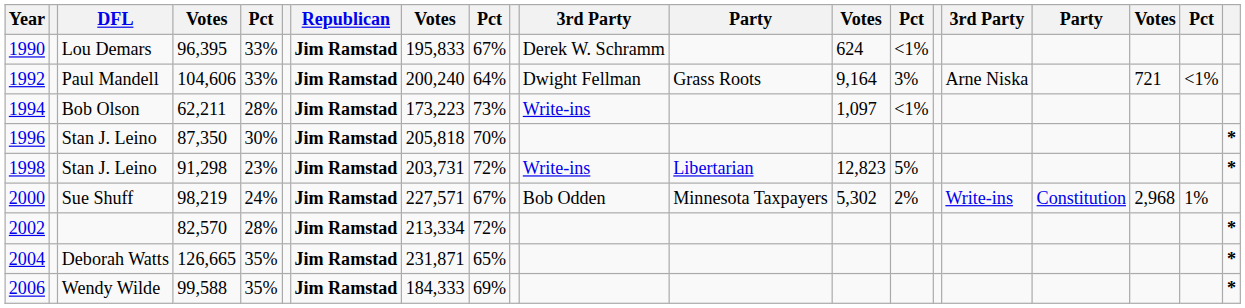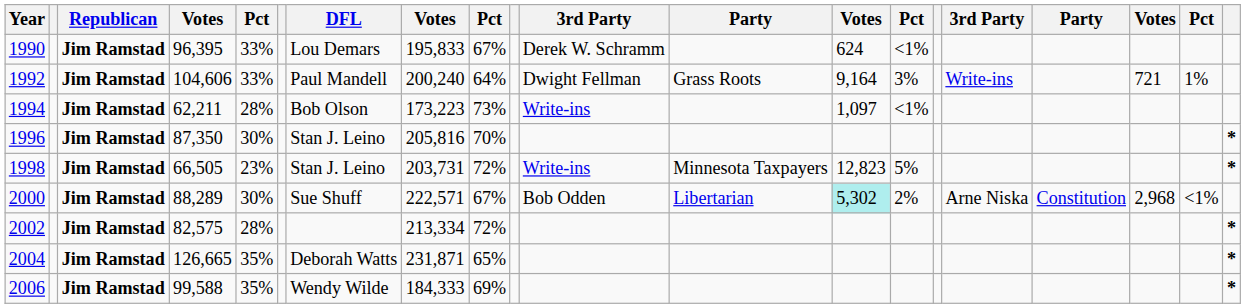columns swapped: DFL <-> Republican
1992 | column 16: Arne Niska -> Write-ins
1992 | column 19: <1% -> 1%
1996 | column 8: 205,818 -> 205,816
1998 | column 4: 91,298 -> 66,505
1998 | column 12: Libertarian -> Minnesota Taxpayers
2000 | column 4: 98,219 -> 88,289
2000 | column 5: 24% -> 30%
2000 | column 8: 227,571 -> 222,571
2000 | column 12: Minnesota Taxpayers -> Libertarian
2000 | column 13: no background -> paleturquoise background
2000 | column 16: Write-ins -> Arne Niska
2000 | column 19: 1% -> <1%
2002 | column 4: 82,570 -> 82,575
